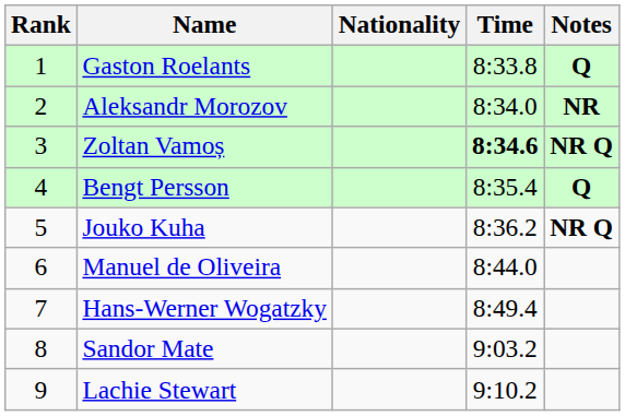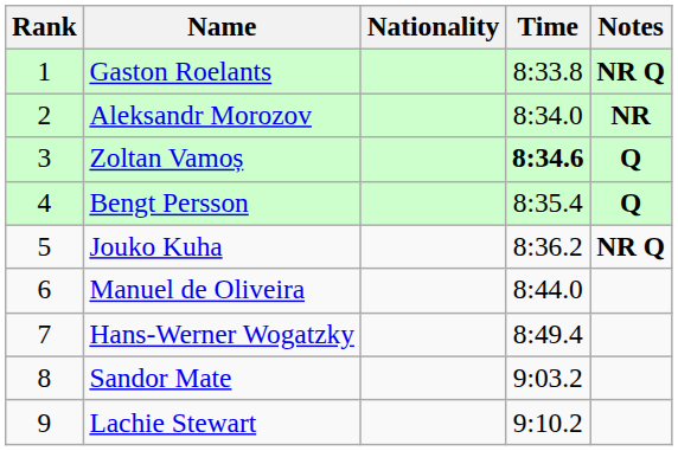Gaston Roelants | Notes: Q -> NR Q
Zoltan Vamoș | Notes: NR Q -> Q
